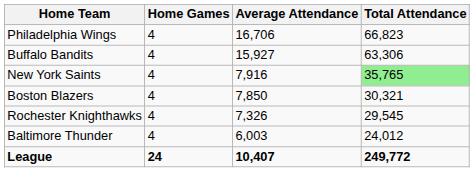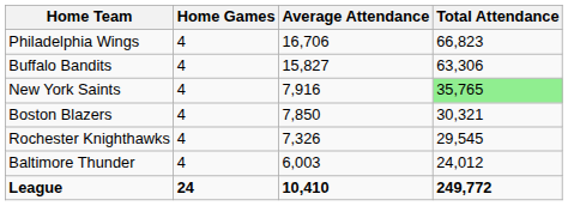Buffalo Bandits | Average Attendance: 15,927 -> 15,827
League | Average Attendance: 10,407 -> 10,410
